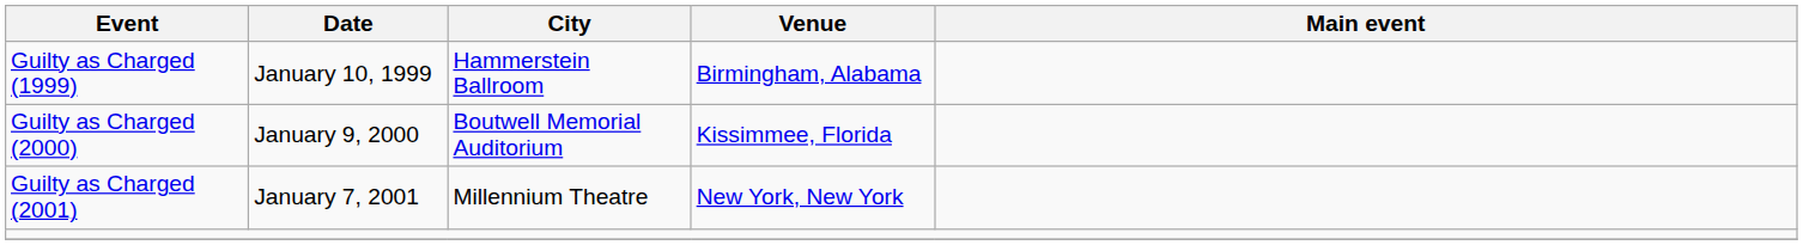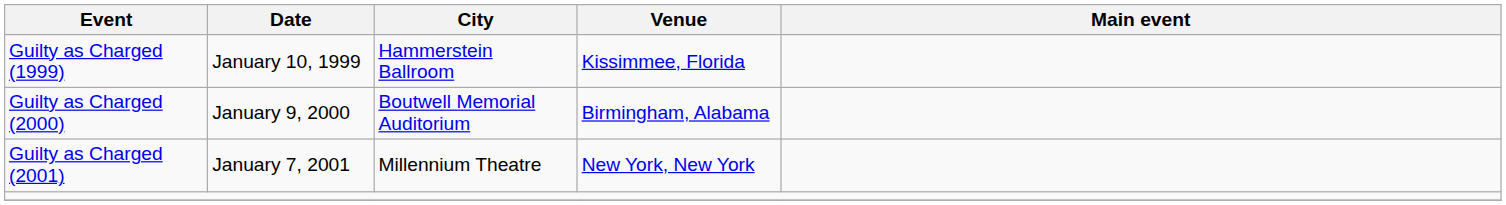Guilty as Charged (1999) | Venue: Birmingham, Alabama -> Kissimmee, Florida
Guilty as Charged (2000) | Venue: Kissimmee, Florida -> Birmingham, Alabama
